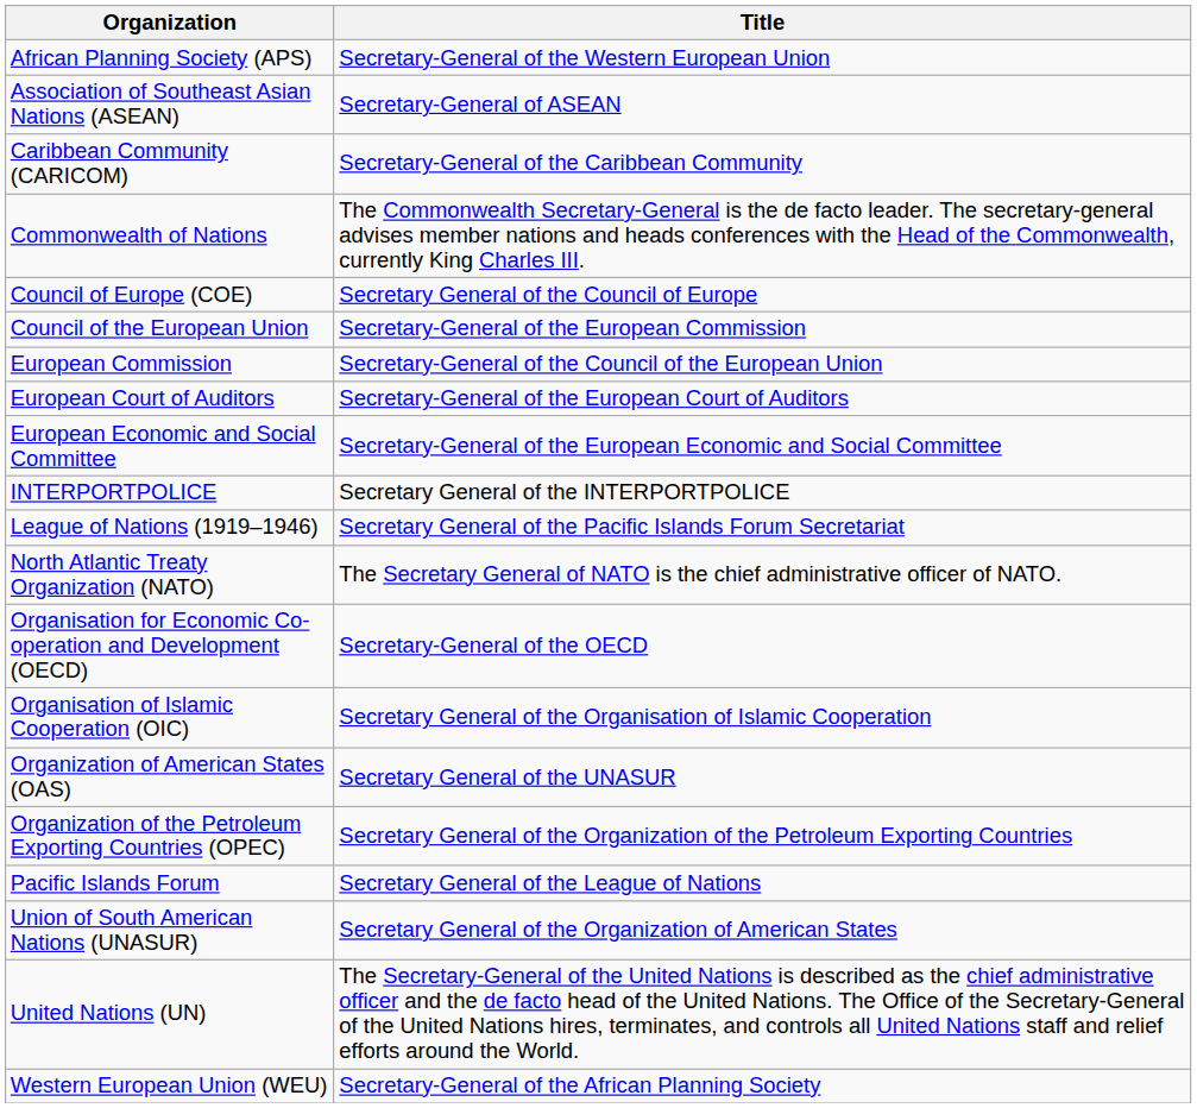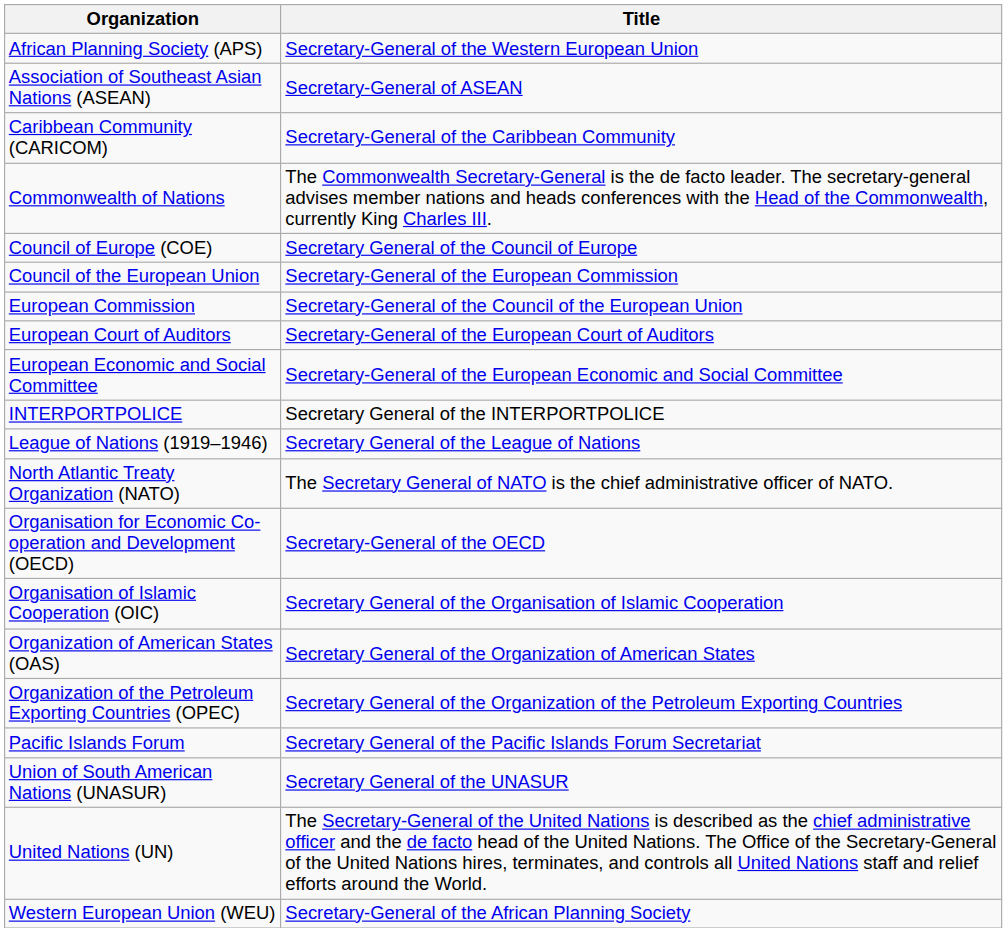League of Nations (1919–1946) | Title: Secretary General of the Pacific Islands Forum Secretariat -> Secretary General of the League of Nations
Organization of American States (OAS) | Title: Secretary General of the UNASUR -> Secretary General of the Organization of American States
Pacific Islands Forum | Title: Secretary General of the League of Nations -> Secretary General of the Pacific Islands Forum Secretariat
Union of South American Nations (UNASUR) | Title: Secretary General of the Organization of American States -> Secretary General of the UNASUR
